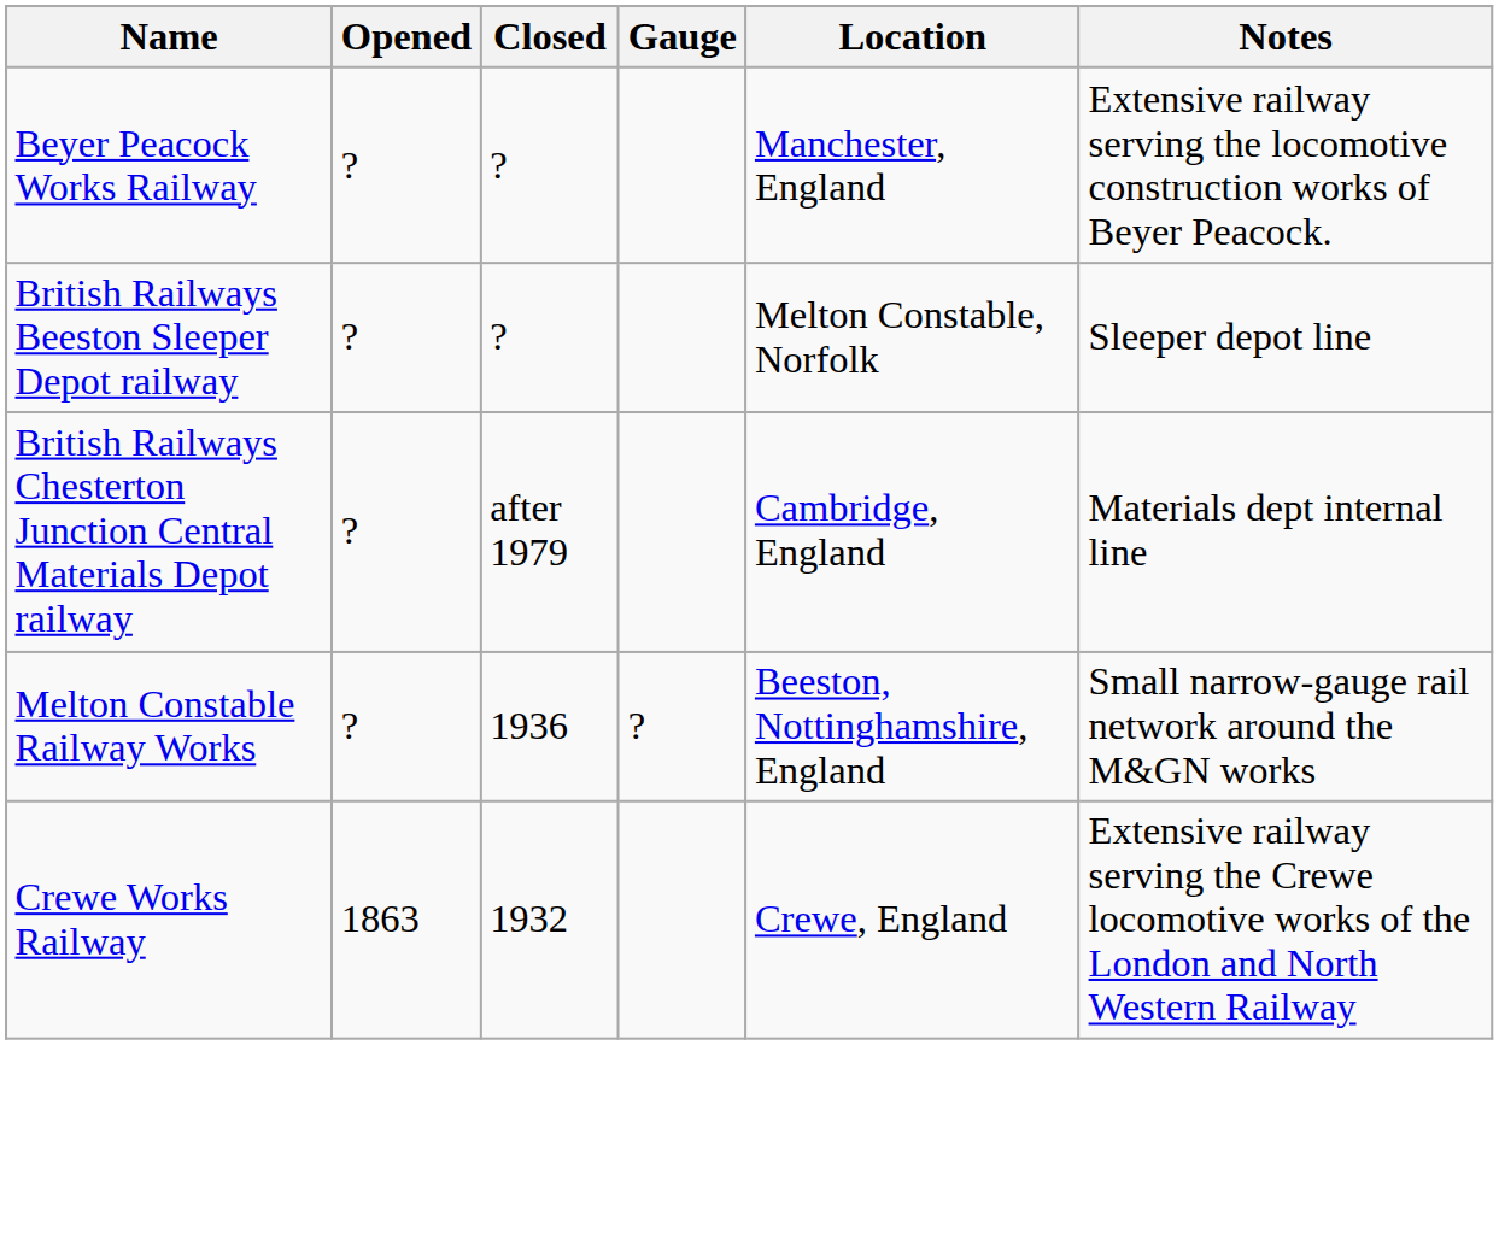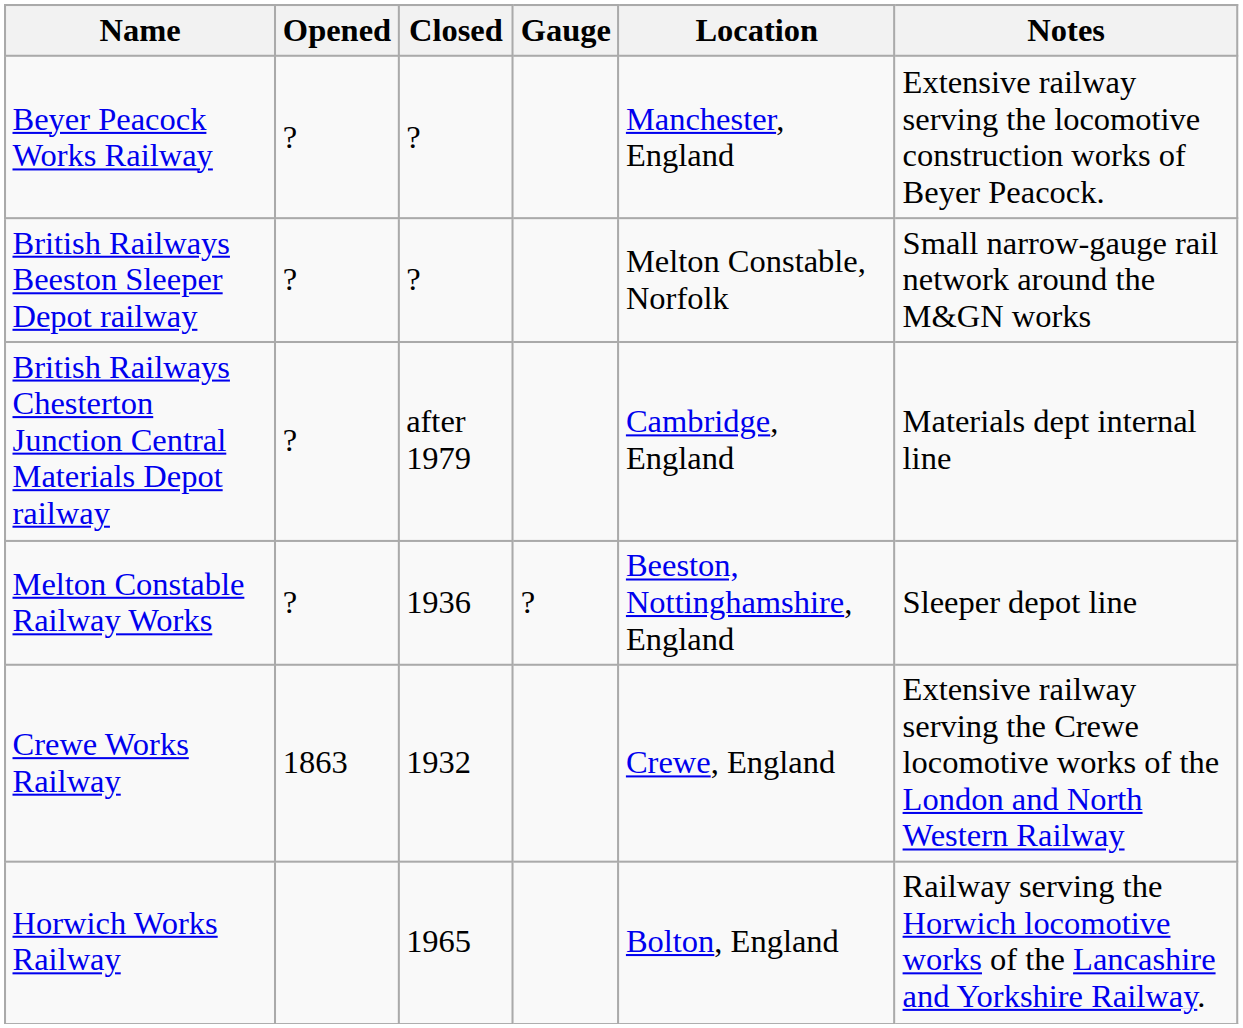British Railways Beeston Sleeper Depot railway | Notes: Sleeper depot line -> Small narrow-gauge rail network around the M&GN works
Melton Constable Railway Works | Notes: Small narrow-gauge rail network around the M&GN works -> Sleeper depot line
+ row: Horwich Works Railway | 1965 | Bolton, England | Railway serving the Horwich locomotive works of the Lancashire and Yorkshire Railway.
